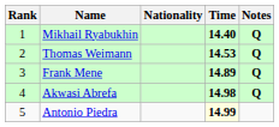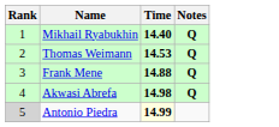- column: Nationality
Frank Mene | Time: 14.89 -> 14.88
Antonio Piedra | Rank: no background -> lightgrey background
